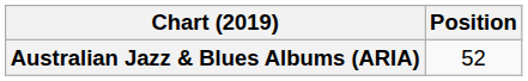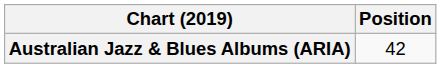Australian Jazz & Blues Albums (ARIA) | Position: 52 -> 42
